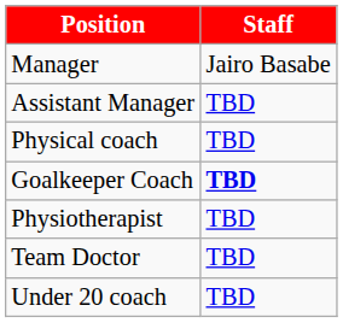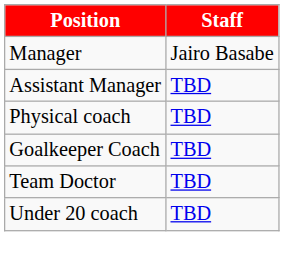Goalkeeper Coach | Staff: bold -> normal
- row: Physiotherapist | TBD
